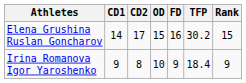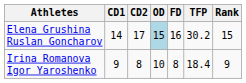Elena Grushina Ruslan Goncharov | OD: no background -> lightblue background
Irina Romanova Igor Yaroshenko | FD: 9 -> 8
